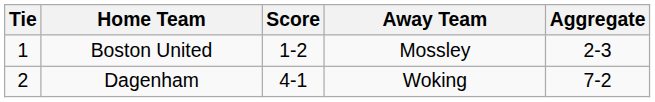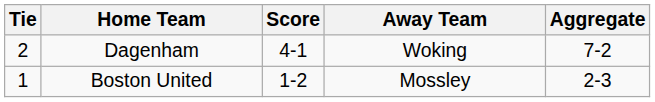rows swapped: Boston United <-> Dagenham
